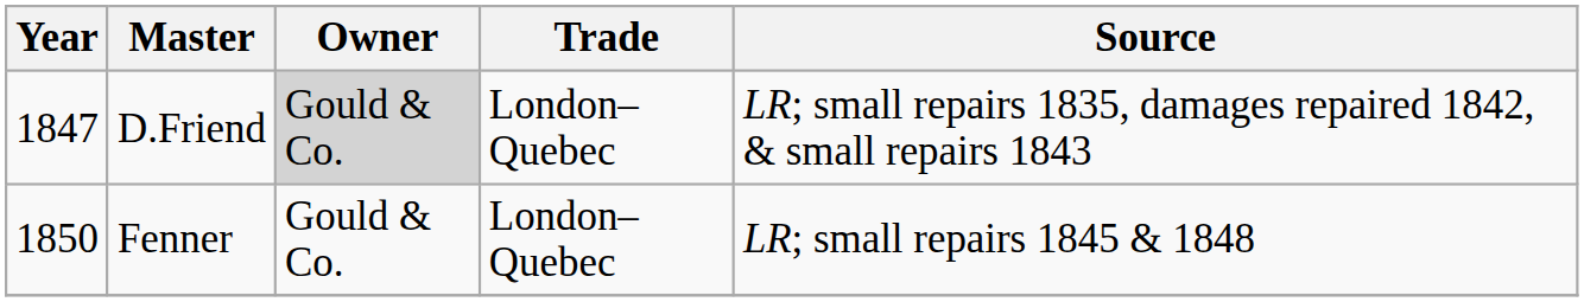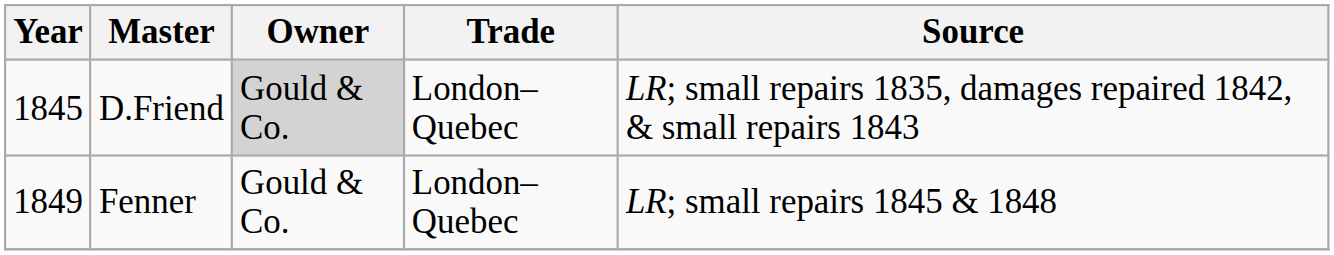D.Friend | Year: 1847 -> 1845
Fenner | Year: 1850 -> 1849
